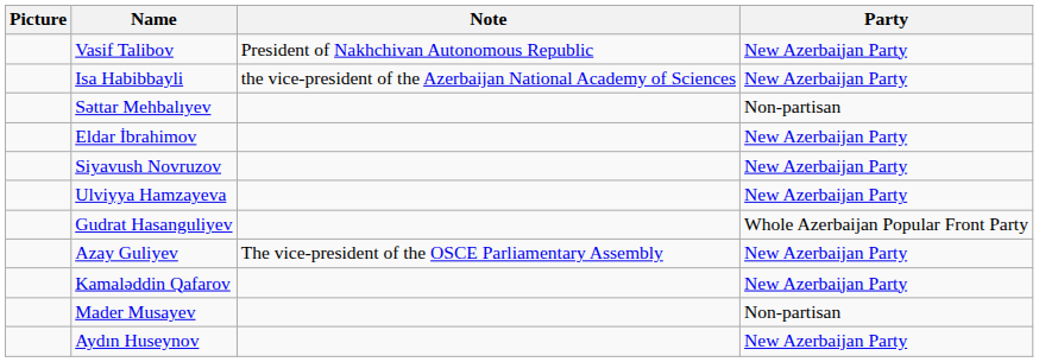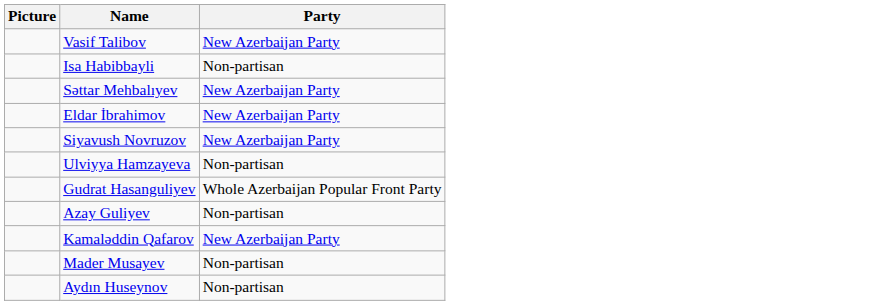- column: Note | President of Nakhchivan Autonomous Republic | the vice-president of the Azerbaijan National Academy of Sciences | The vice-president of the OSCE Parliamentary Assembly
Isa Habibbayli | Party: New Azerbaijan Party -> Non-partisan
Səttar Mehbalıyev | Party: Non-partisan -> New Azerbaijan Party
Ulviyya Hamzayeva | Party: New Azerbaijan Party -> Non-partisan
Azay Guliyev | Party: New Azerbaijan Party -> Non-partisan
Aydın Huseynov | Party: New Azerbaijan Party -> Non-partisan
